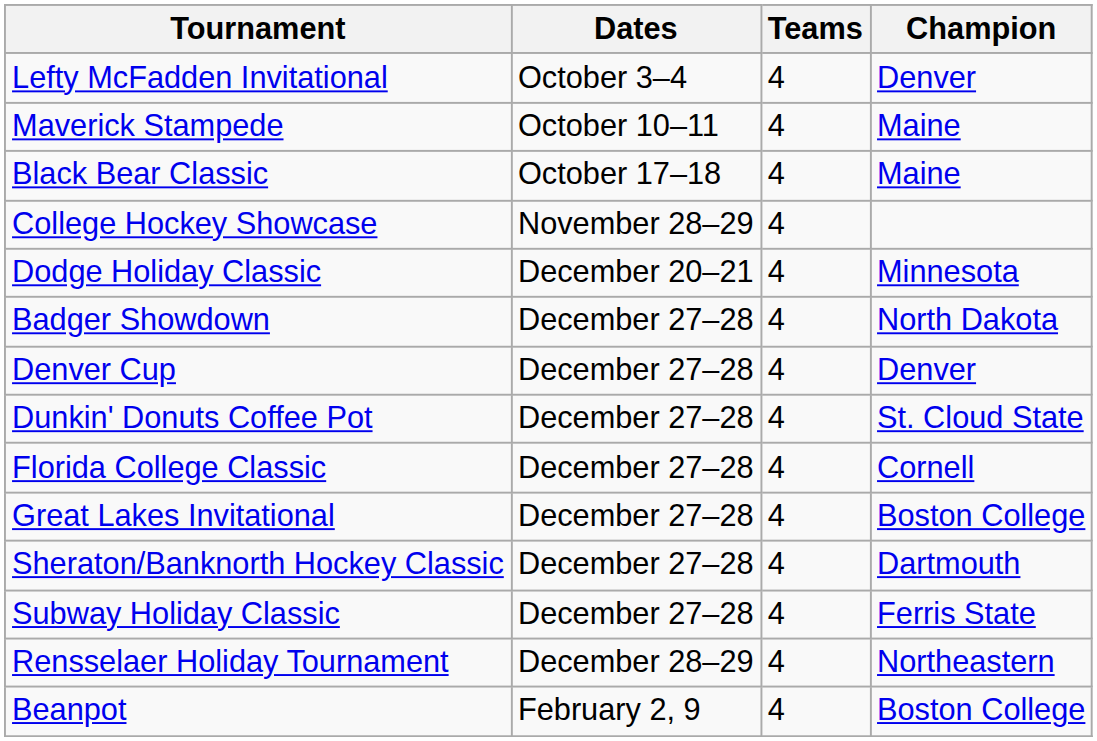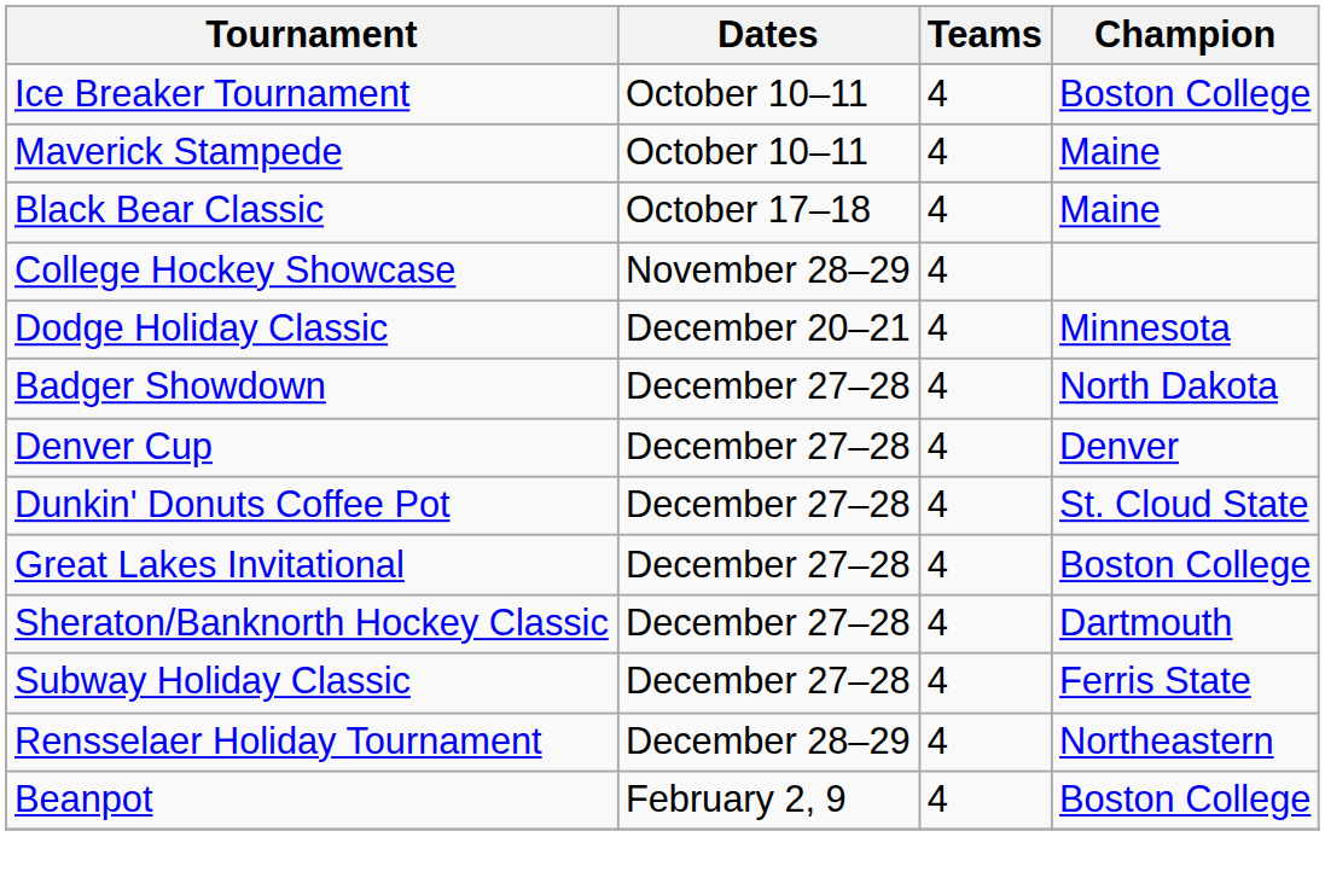- row: Lefty McFadden Invitational | October 3–4 | 4 | Denver
+ row: Ice Breaker Tournament | October 10–11 | 4 | Boston College
- row: Florida College Classic | December 27–28 | 4 | Cornell
